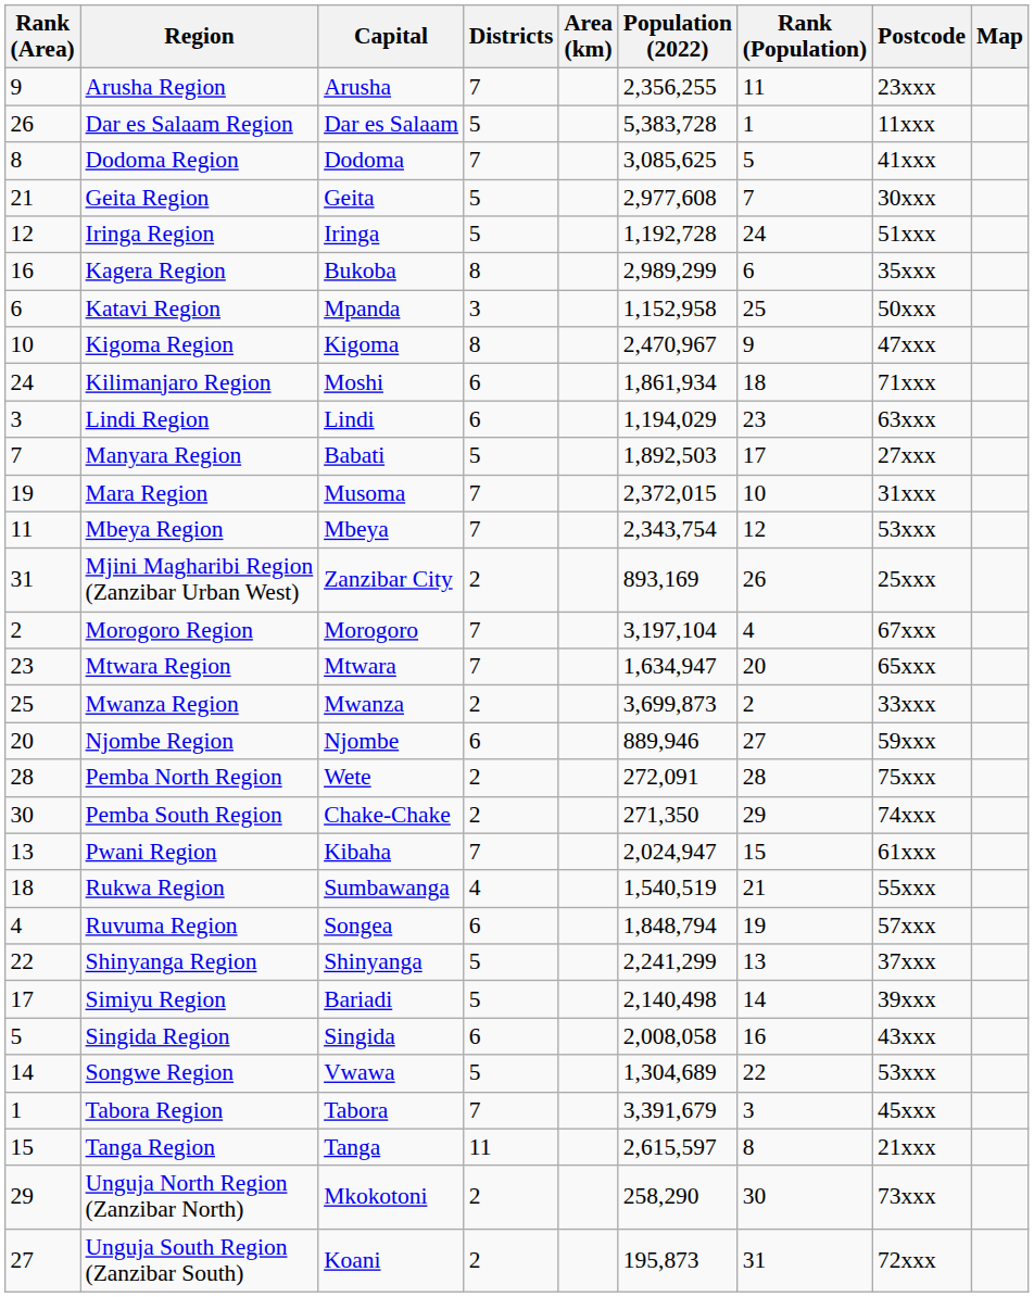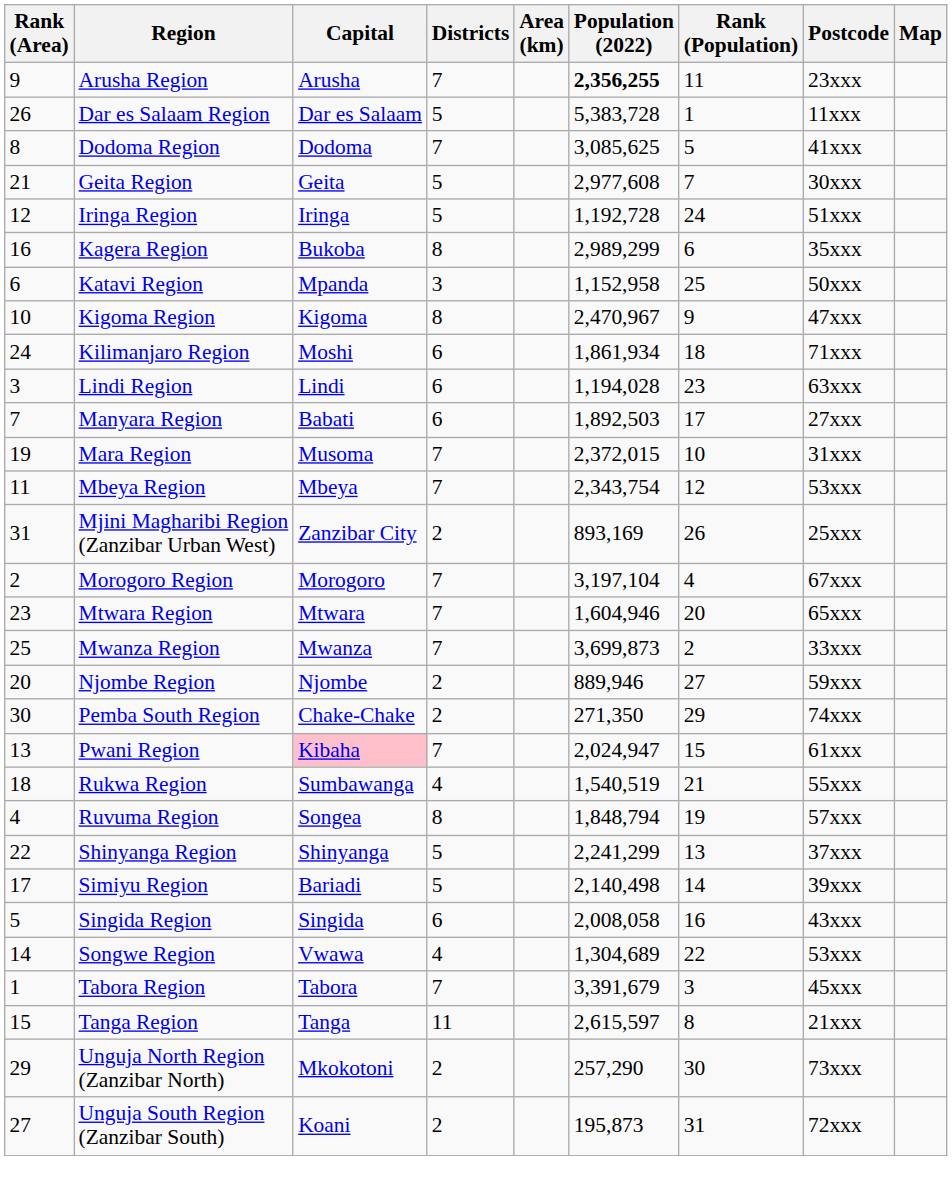Arusha Region | Population (2022): normal -> bold
Lindi Region | Population (2022): 1,194,029 -> 1,194,028
Manyara Region | Districts: 5 -> 6
Mtwara Region | Population (2022): 1,634,947 -> 1,604,946
Mwanza Region | Districts: 2 -> 7
Njombe Region | Districts: 6 -> 2
- row: 28 | Pemba North Region | Wete | 2 | 272,091 | 28 | 75xxx
Pwani Region | Capital: no background -> pink background
Ruvuma Region | Districts: 6 -> 8
Songwe Region | Districts: 5 -> 4
Unguja North Region (Zanzibar North) | Population (2022): 258,290 -> 257,290
